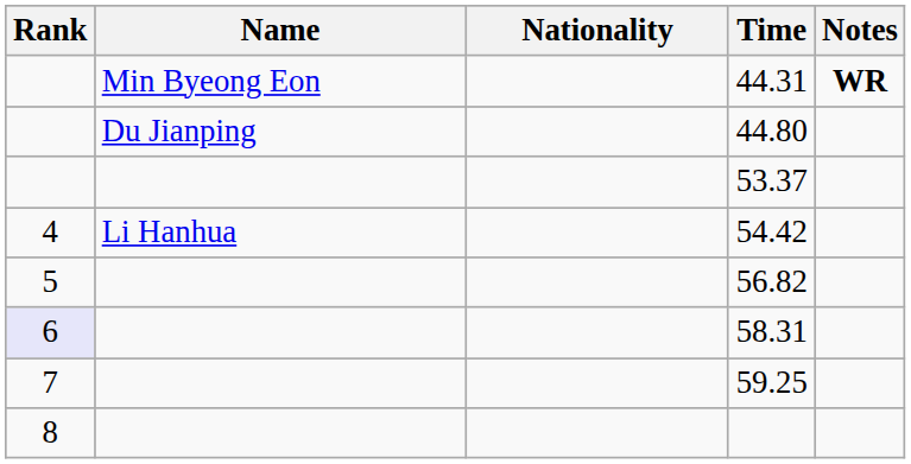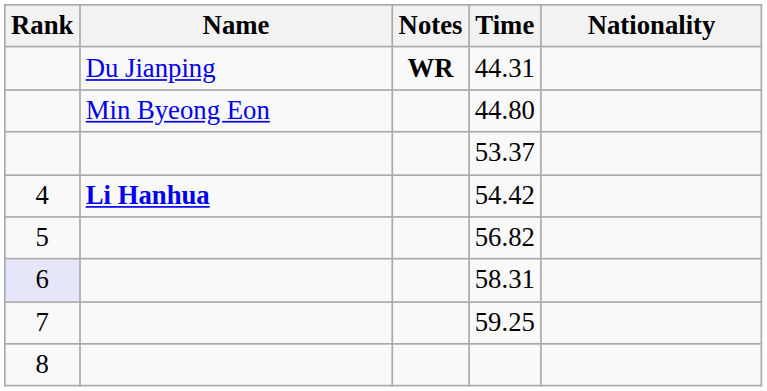columns swapped: Nationality <-> Notes
44.31 | Name: Min Byeong Eon -> Du Jianping
44.80 | Name: Du Jianping -> Min Byeong Eon
54.42 | Name: normal -> bold
